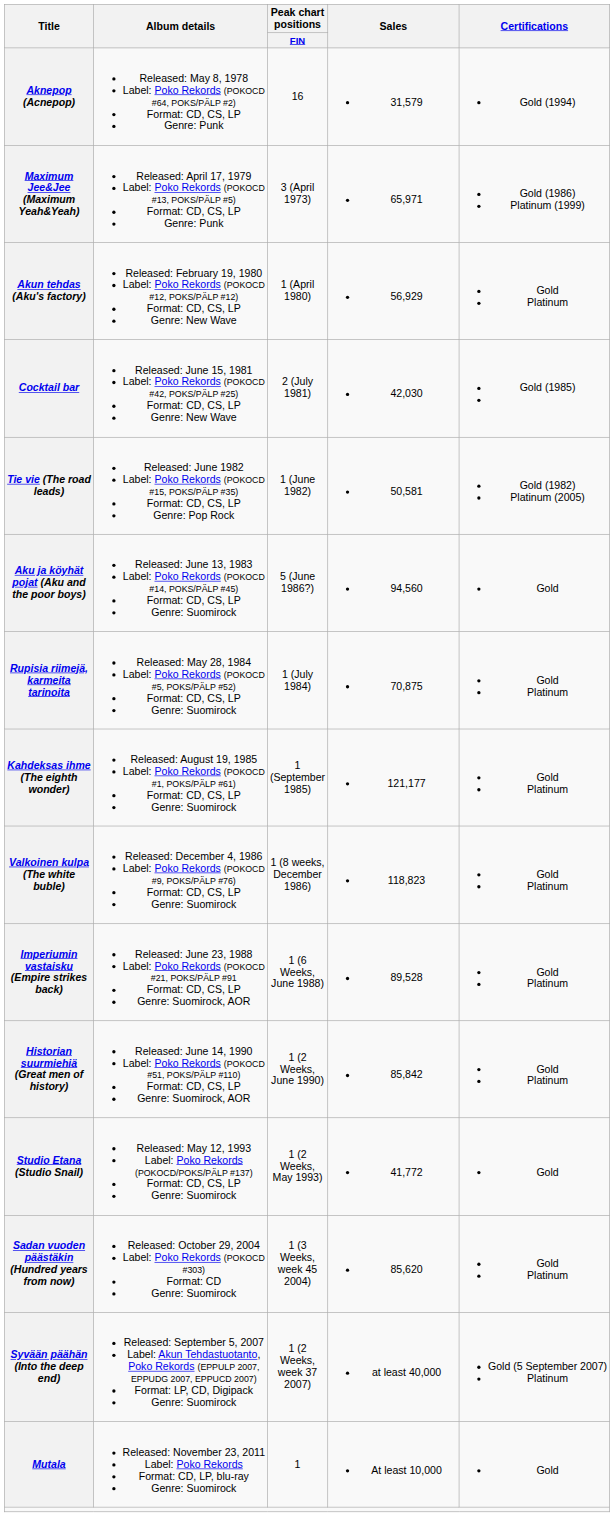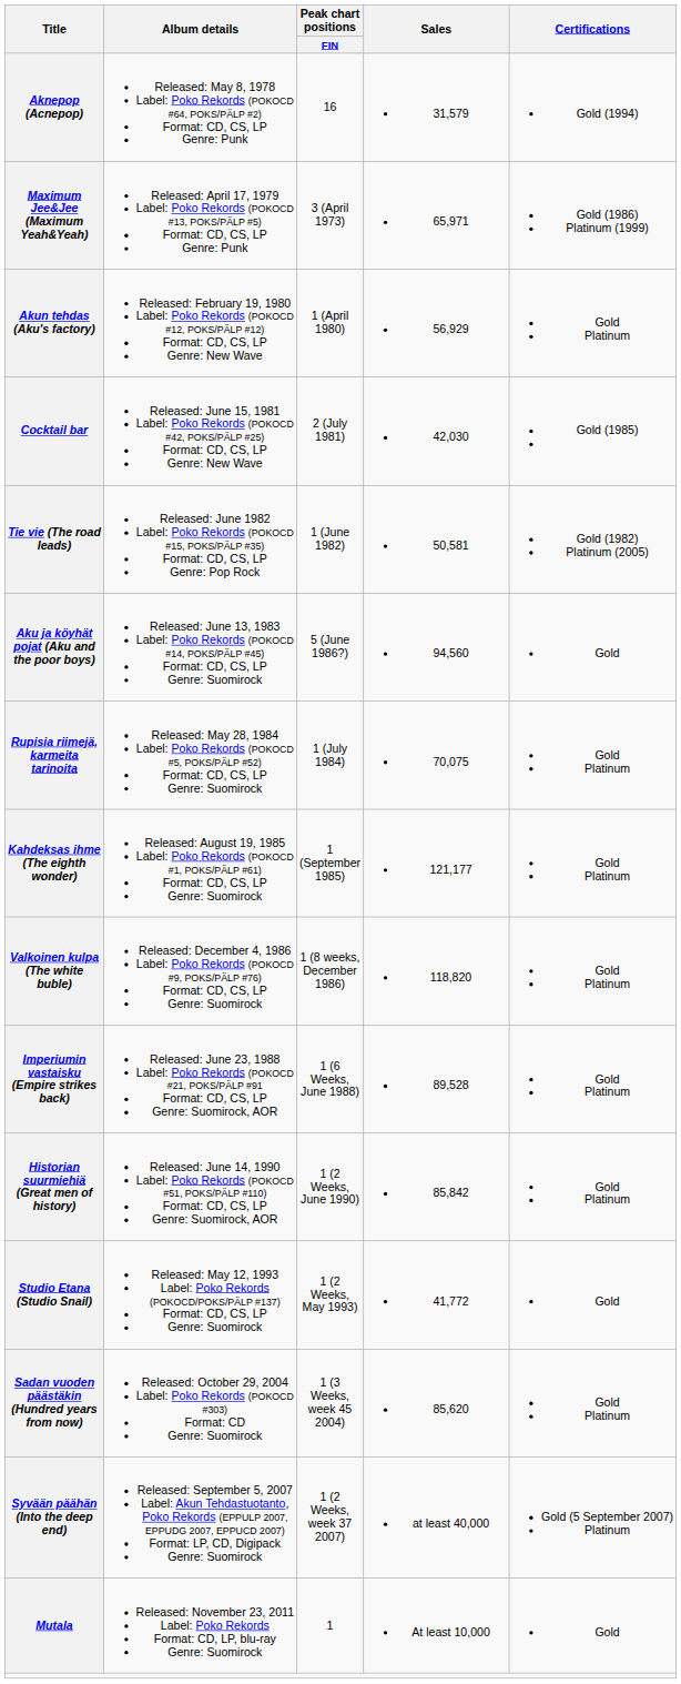Rupisia riimejä, karmeita tarinoita | Sales: 70,875 -> 70,075
Valkoinen kulpa (The white buble) | Sales: 118,823 -> 118,820
